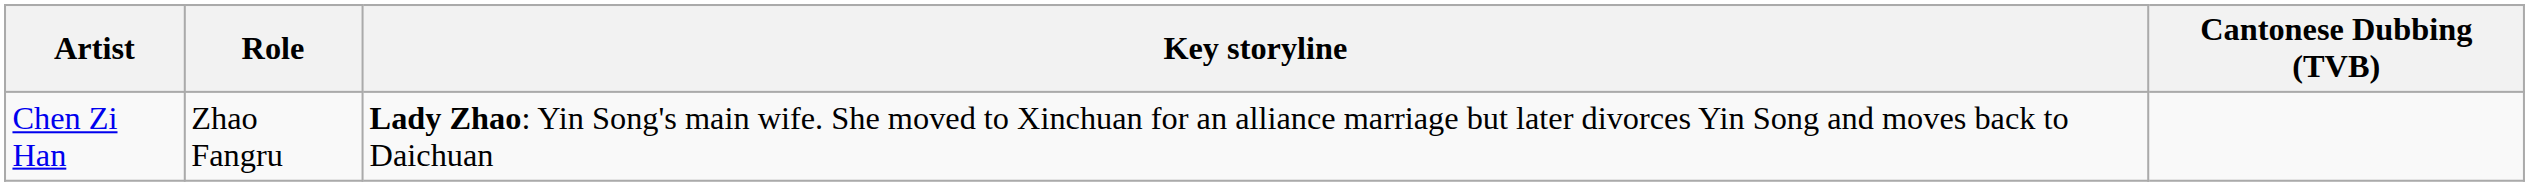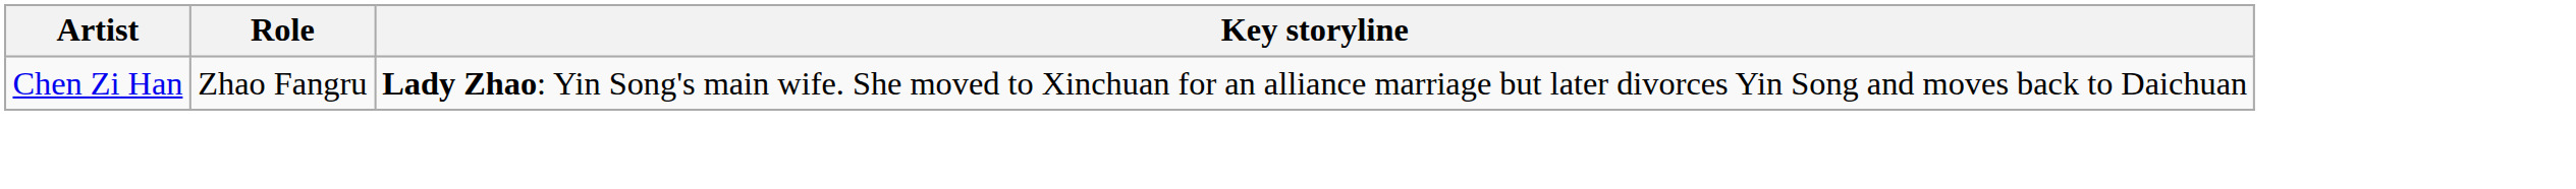- column: Cantonese Dubbing (TVB)
